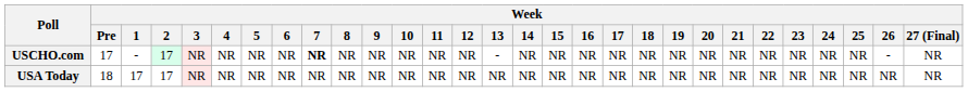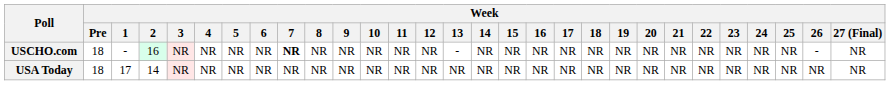USCHO.com | Week / Pre: 17 -> 18
USCHO.com | Week / 2: 17 -> 16
USA Today | Week / 2: 17 -> 14
